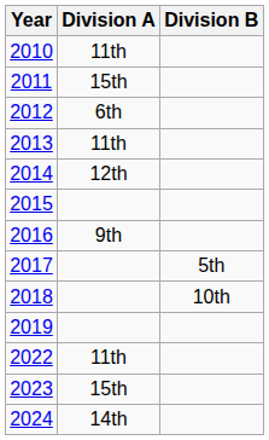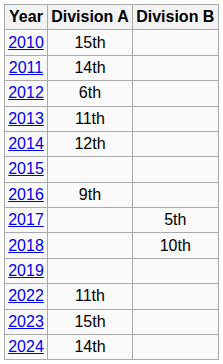2010 | Division A: 11th -> 15th
2011 | Division A: 15th -> 14th
